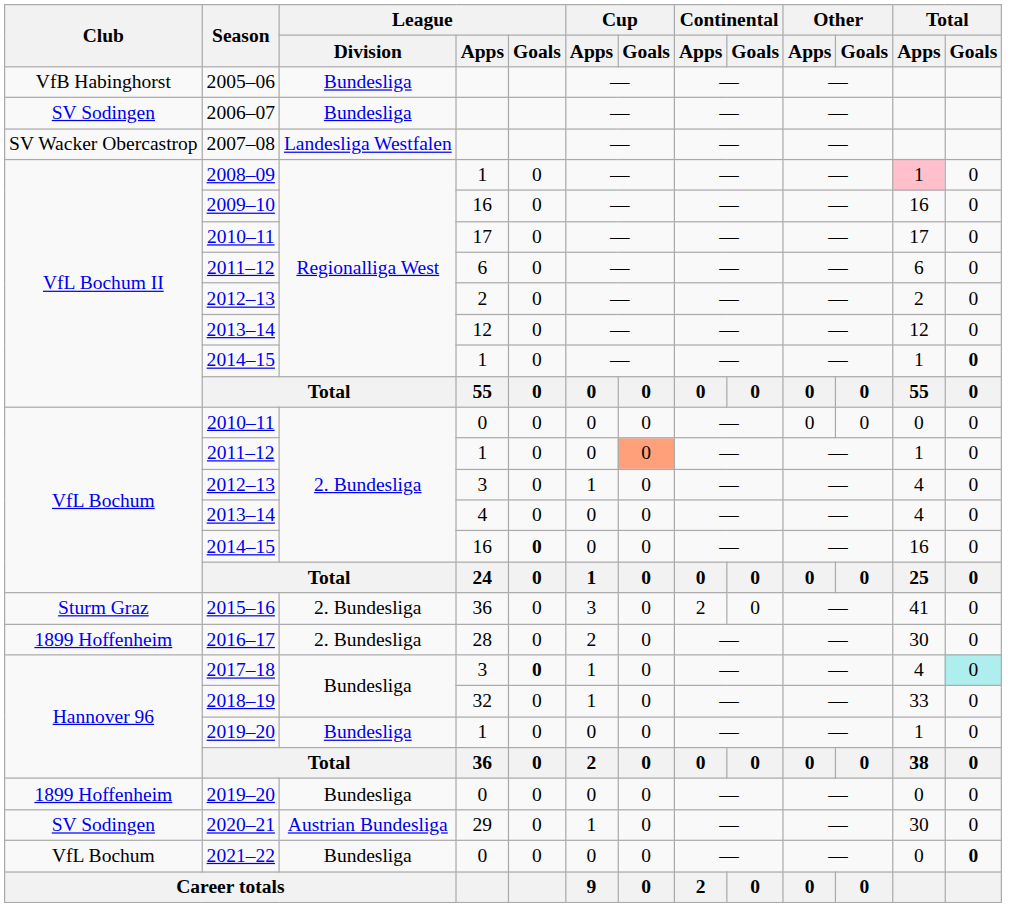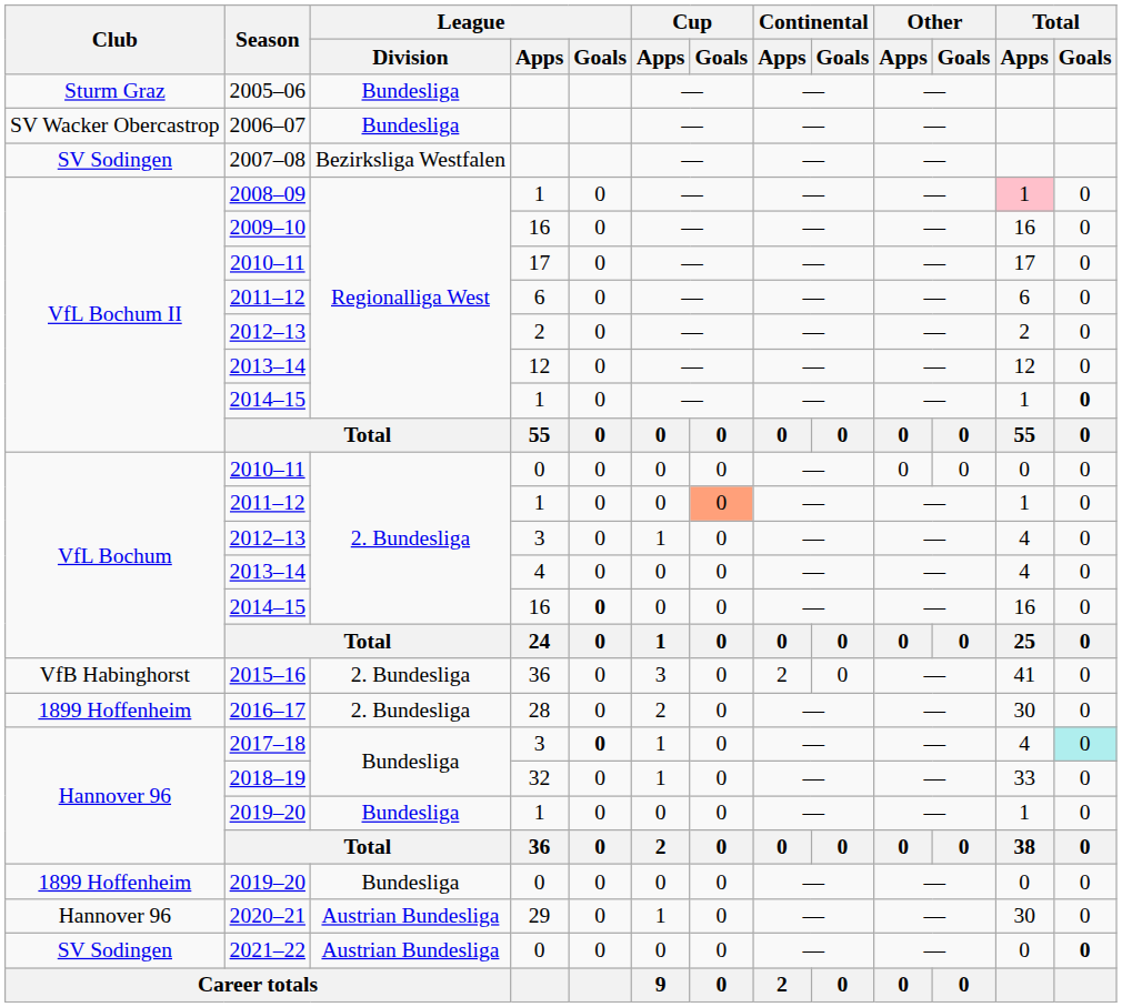2005–06 | Club: VfB Habinghorst -> Sturm Graz
2006–07 | Club: SV Sodingen -> SV Wacker Obercastrop
2007–08 | Club: SV Wacker Obercastrop -> SV Sodingen
2007–08 | League / Division: Landesliga Westfalen -> Bezirksliga Westfalen
2015–16 | Club: Sturm Graz -> VfB Habinghorst
2020–21 | Club: SV Sodingen -> Hannover 96
2021–22 | Club: VfL Bochum -> SV Sodingen
2021–22 | League / Division: Bundesliga -> Austrian Bundesliga
